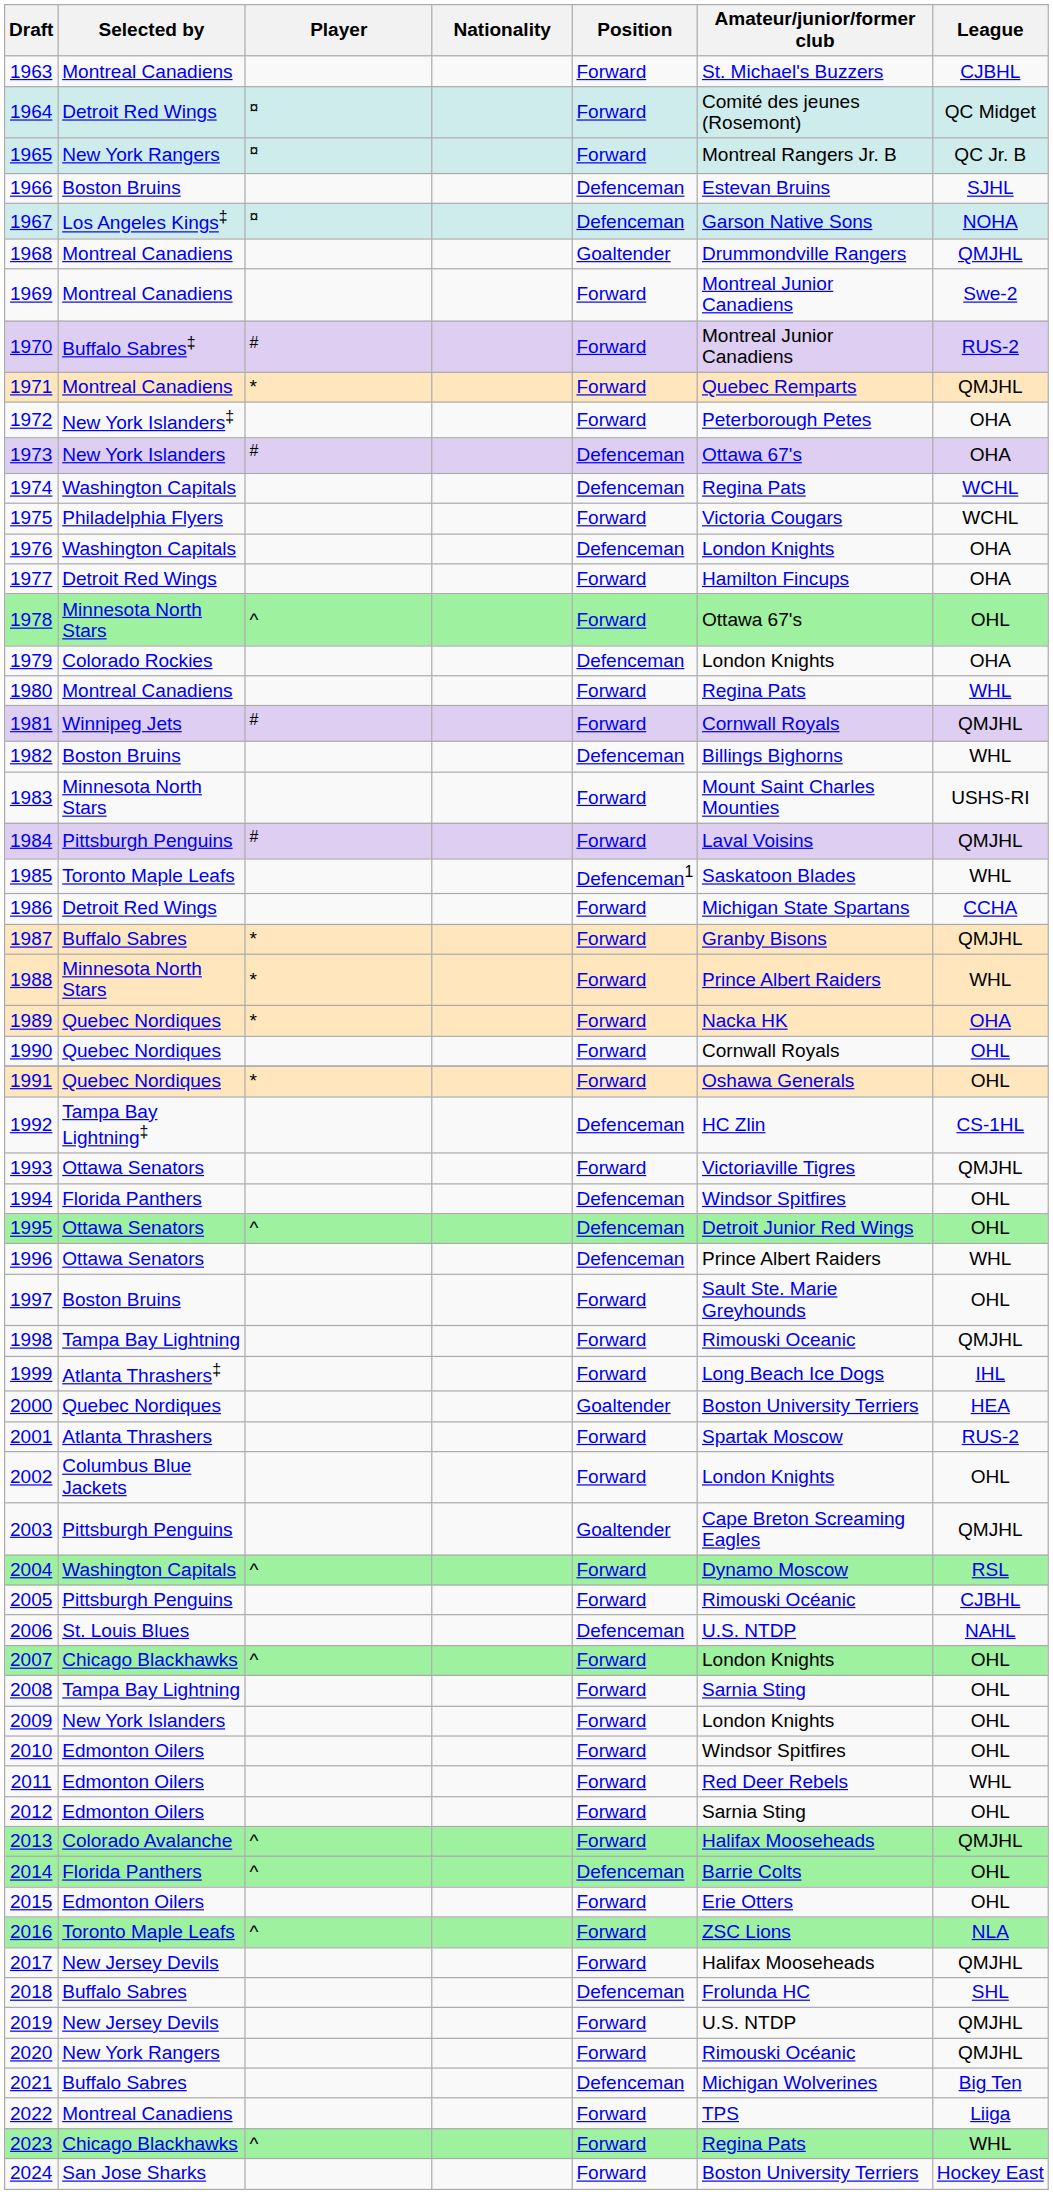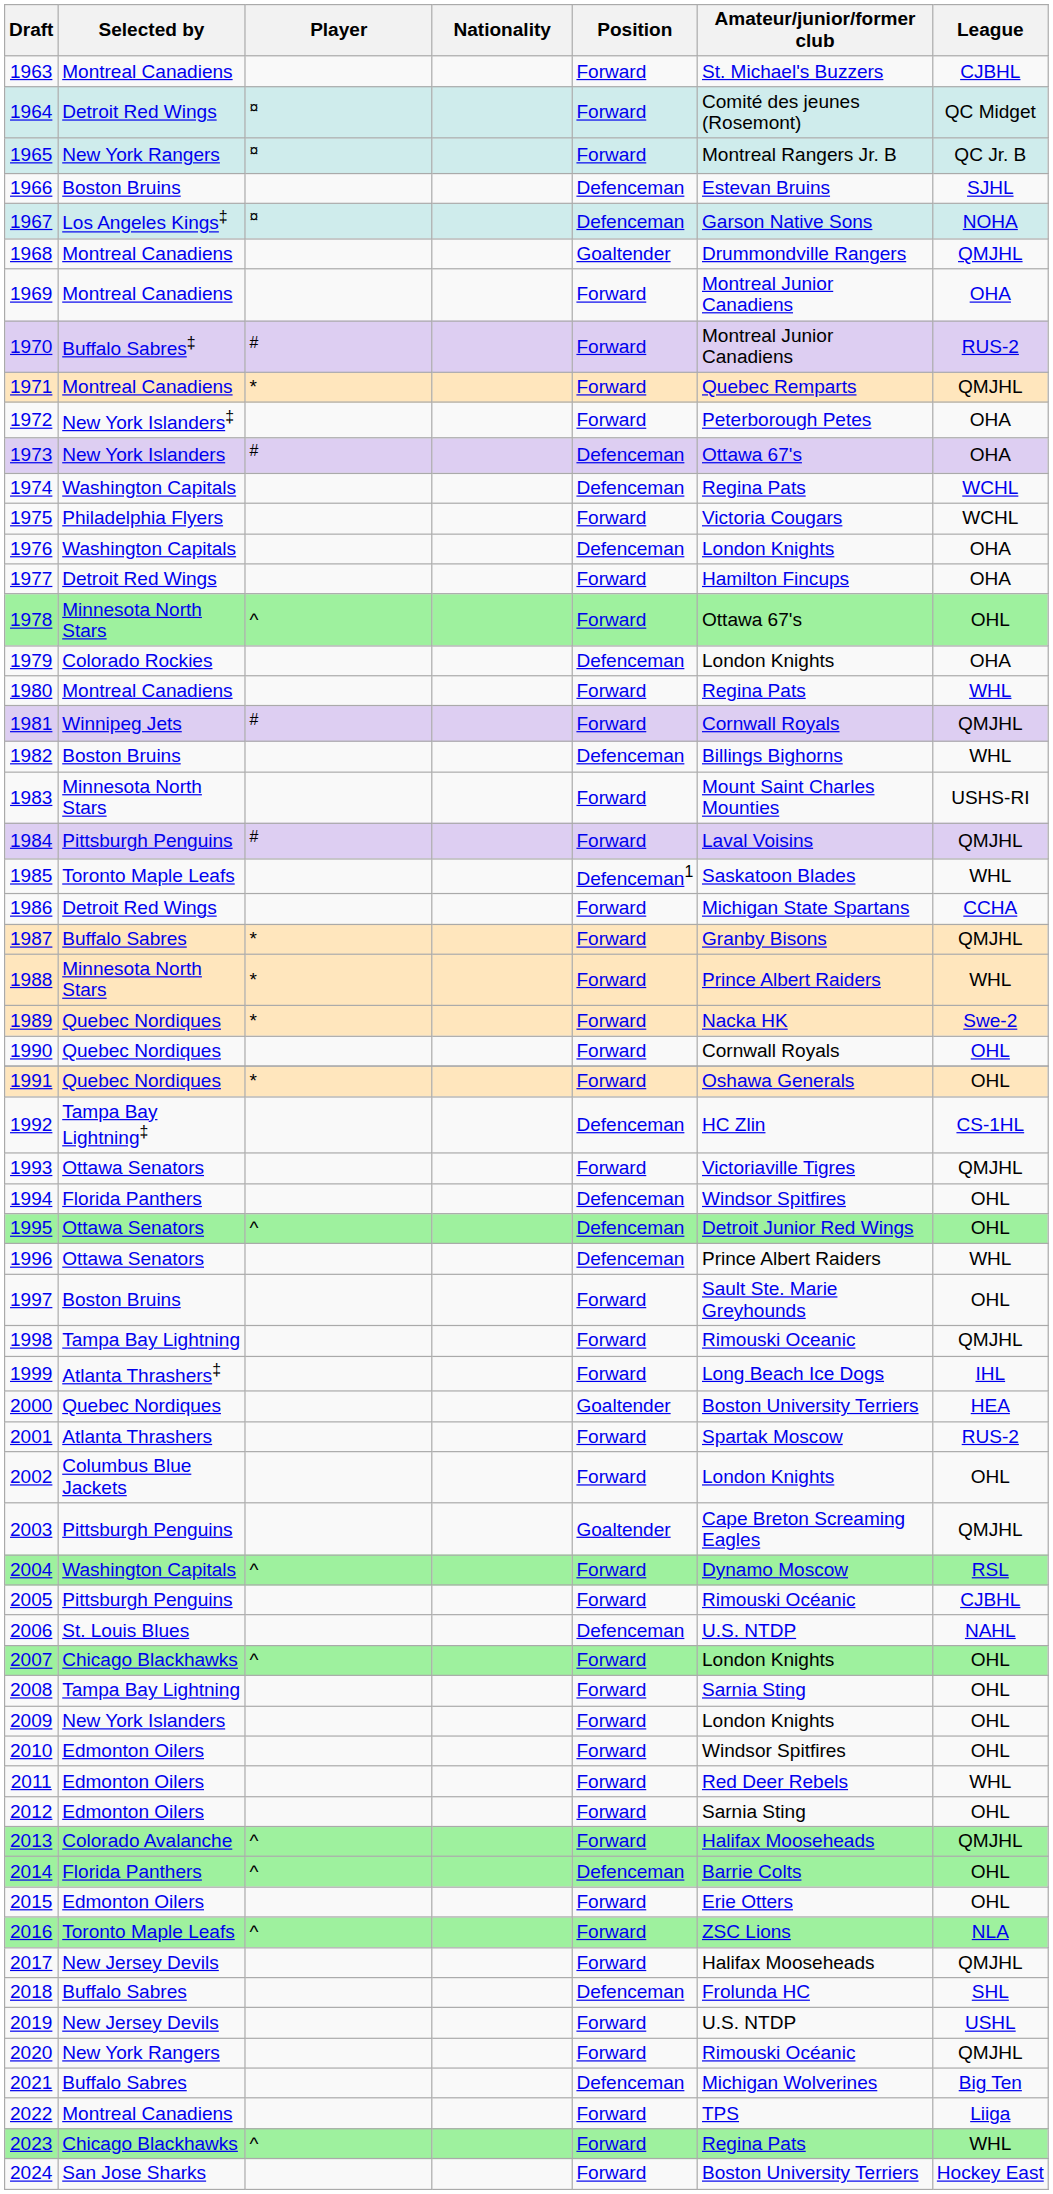1969 | League: Swe-2 -> OHA
1989 | League: OHA -> Swe-2
2019 | League: QMJHL -> USHL
